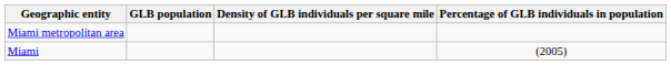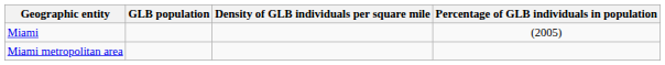rows swapped: Miami <-> Miami metropolitan area
